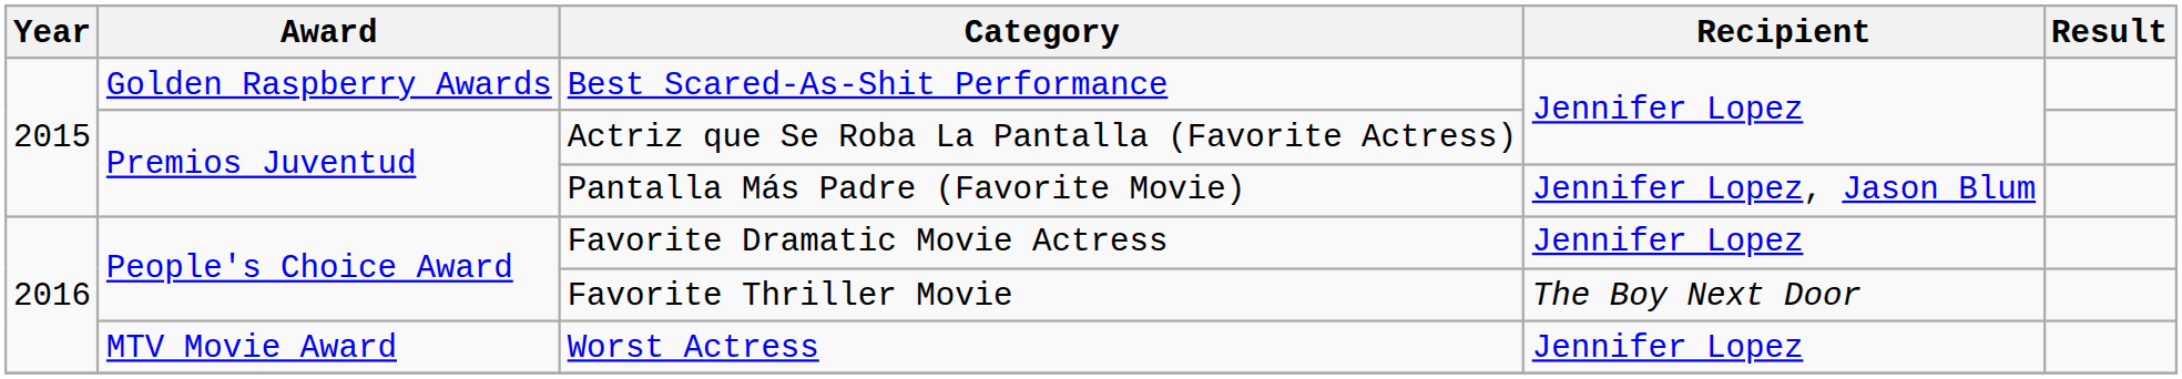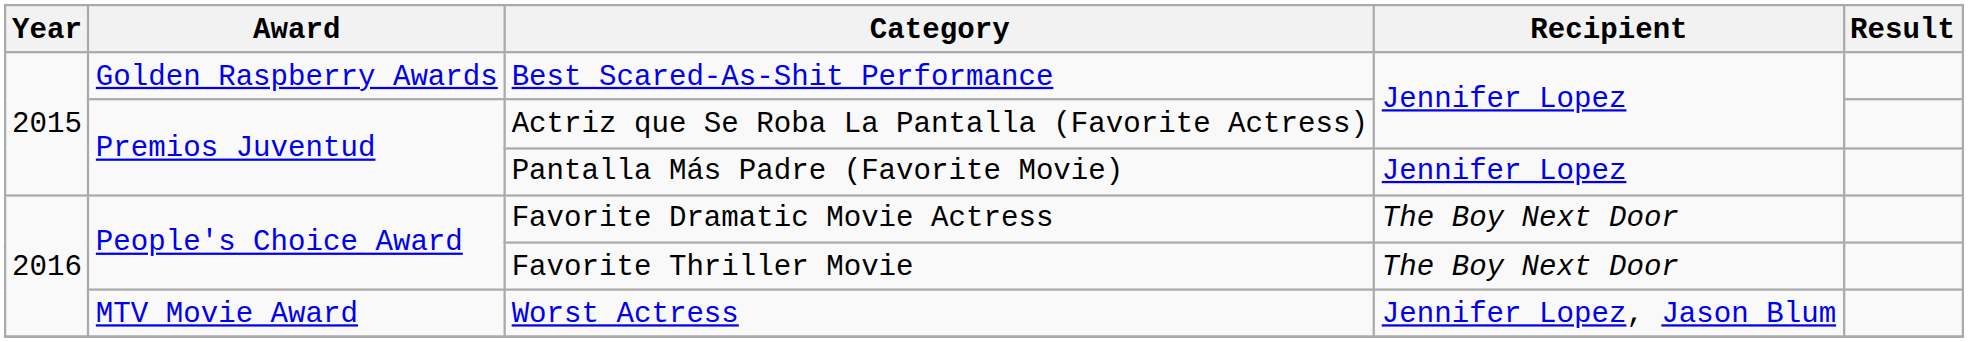Pantalla Más Padre (Favorite Movie) | Recipient: Jennifer Lopez, Jason Blum -> Jennifer Lopez
Favorite Dramatic Movie Actress | Recipient: Jennifer Lopez -> The Boy Next Door
Worst Actress | Recipient: Jennifer Lopez -> Jennifer Lopez, Jason Blum
